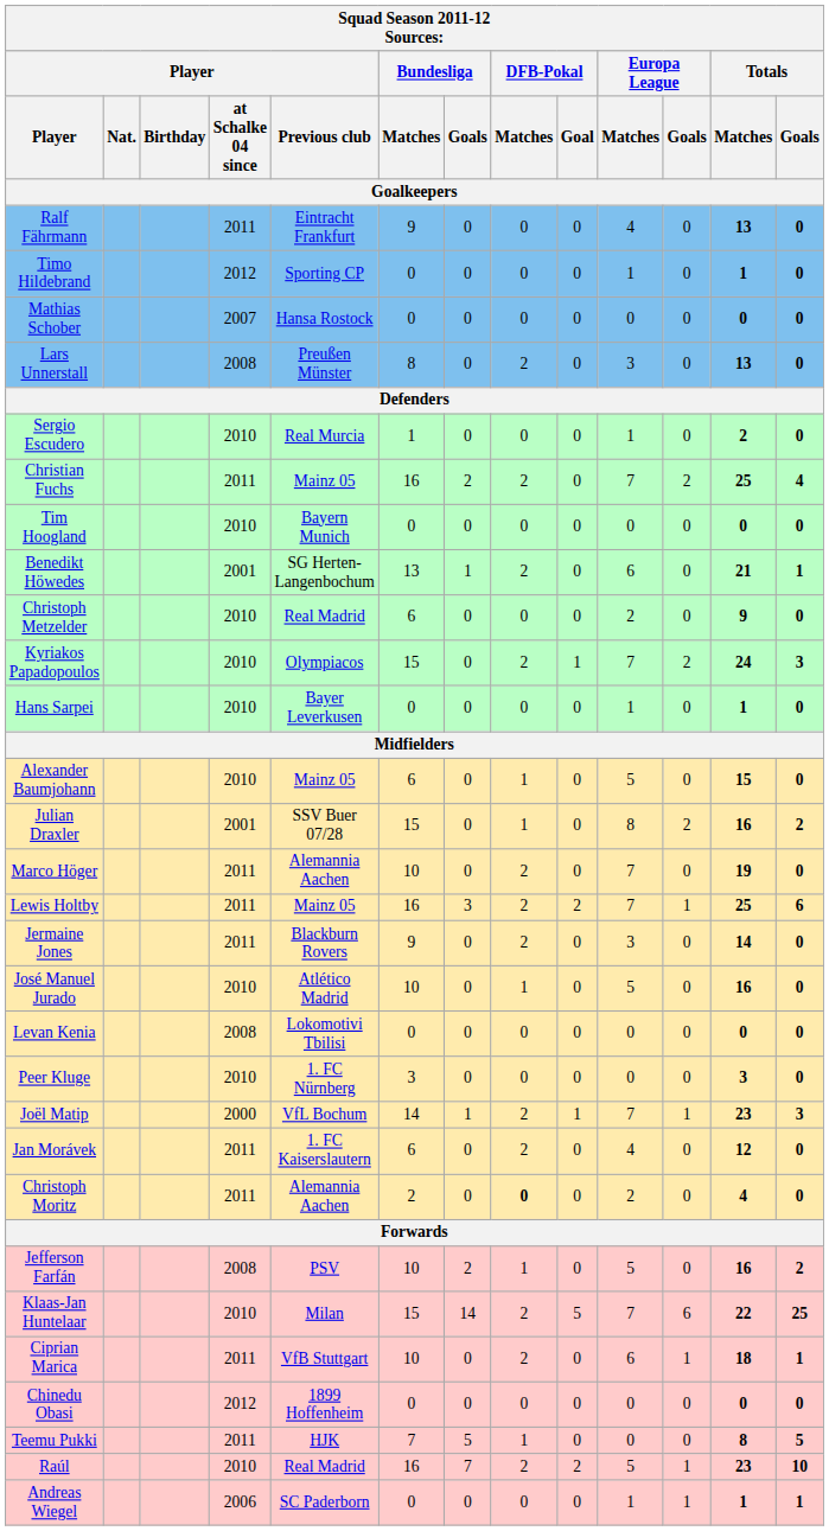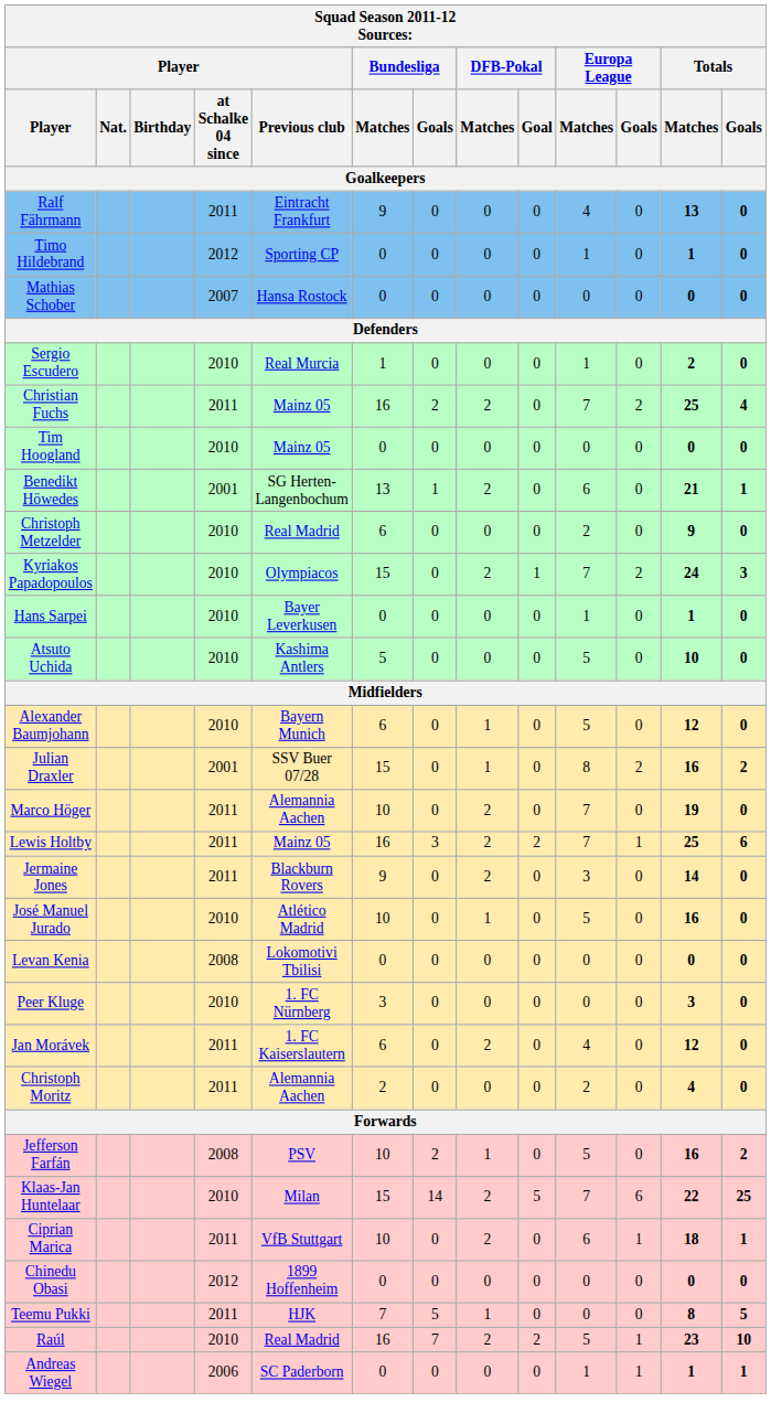- row: Lars Unnerstall | 2008 | Preußen Münster | 8 | 0 | 2 | 0 | 3 | 0 | 13 | 0
Tim Hoogland | Player / Previous club: Bayern Munich -> Mainz 05
+ row: Atsuto Uchida | 2010 | Kashima Antlers | 5 | 0 | 0 | 0 | 5 | 0 | 10 | 0
Alexander Baumjohann | Player / Previous club: Mainz 05 -> Bayern Munich
Alexander Baumjohann | Totals / Matches: 15 -> 12
- row: Joël Matip | 2000 | VfL Bochum | 14 | 1 | 2 | 1 | 7 | 1 | 23 | 3
Christoph Moritz | DFB-Pokal / Matches: bold -> normal
